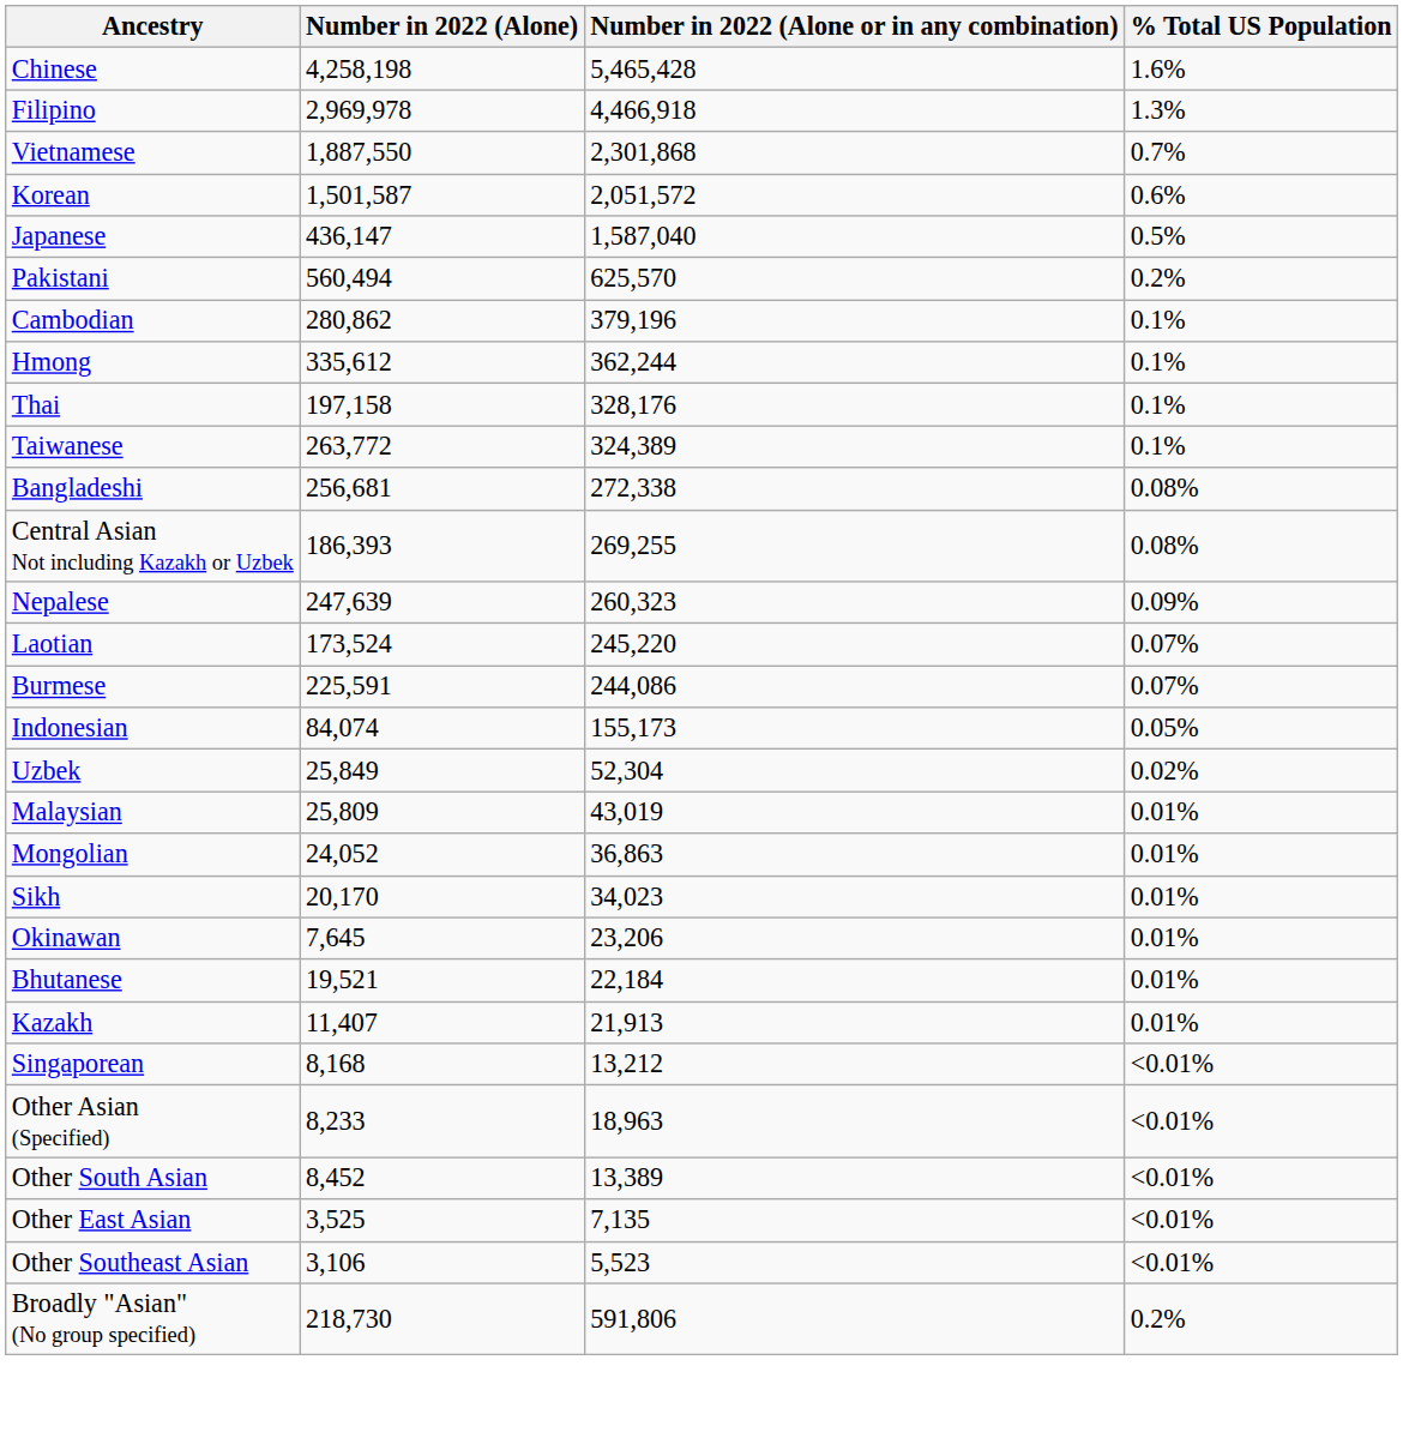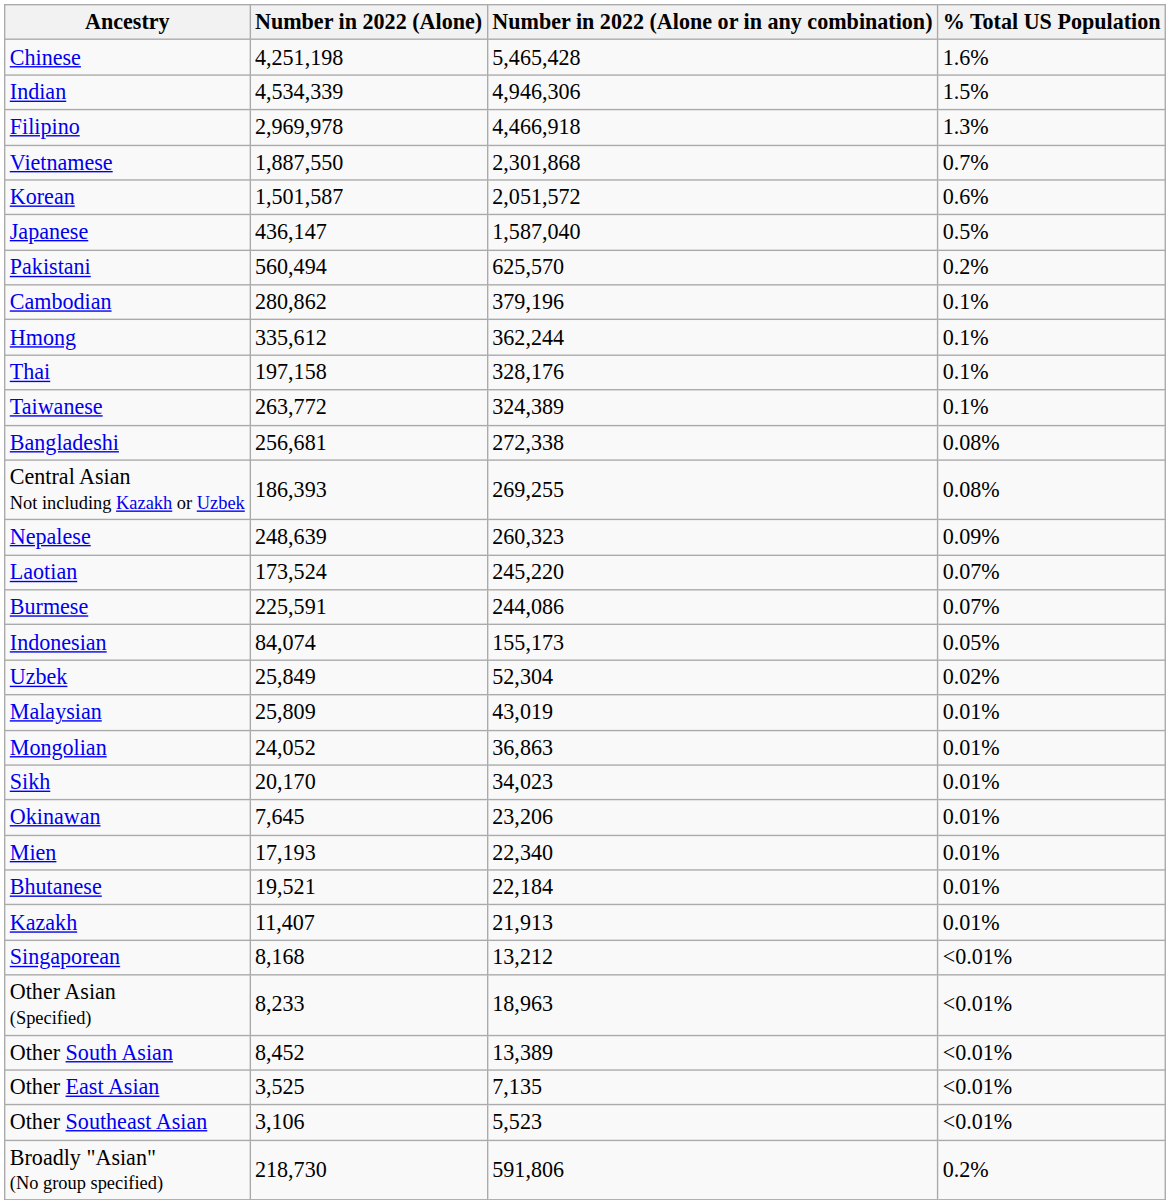Chinese | Number in 2022 (Alone): 4,258,198 -> 4,251,198
+ row: Indian | 4,534,339 | 4,946,306 | 1.5%
Nepalese | Number in 2022 (Alone): 247,639 -> 248,639
+ row: Mien | 17,193 | 22,340 | 0.01%
